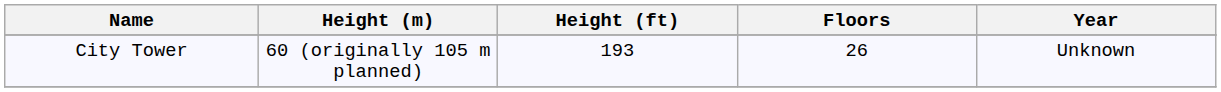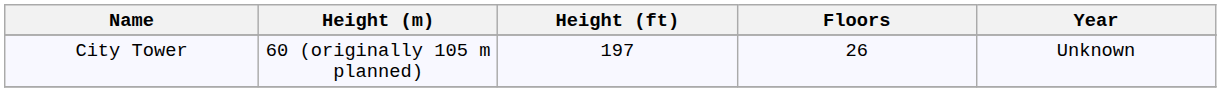City Tower | Height (ft): 193 -> 197
